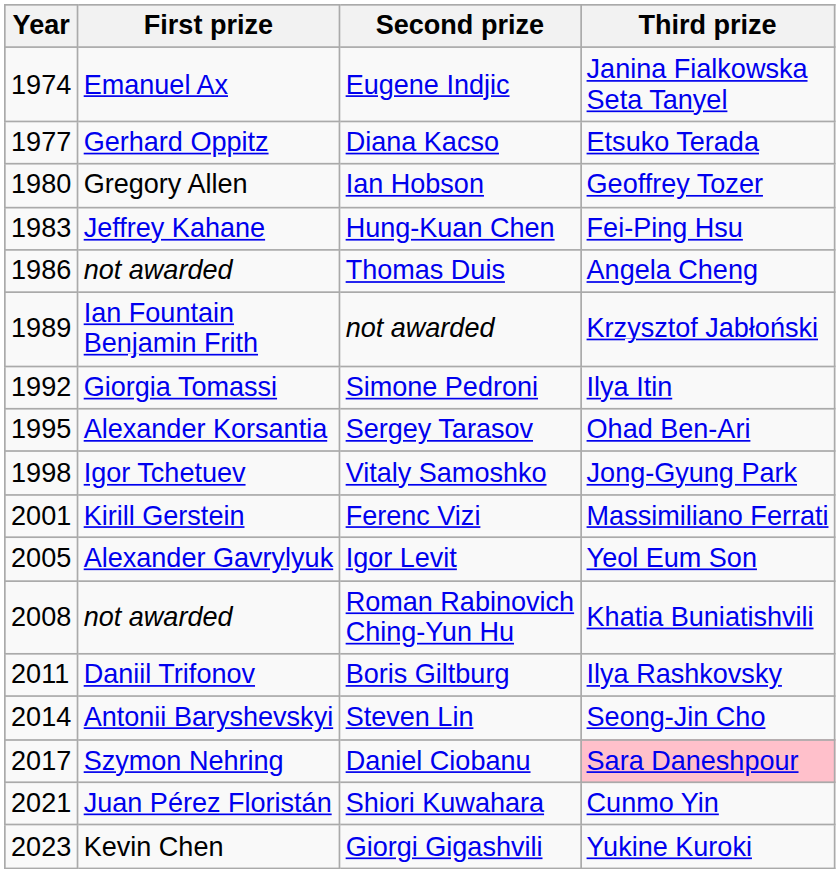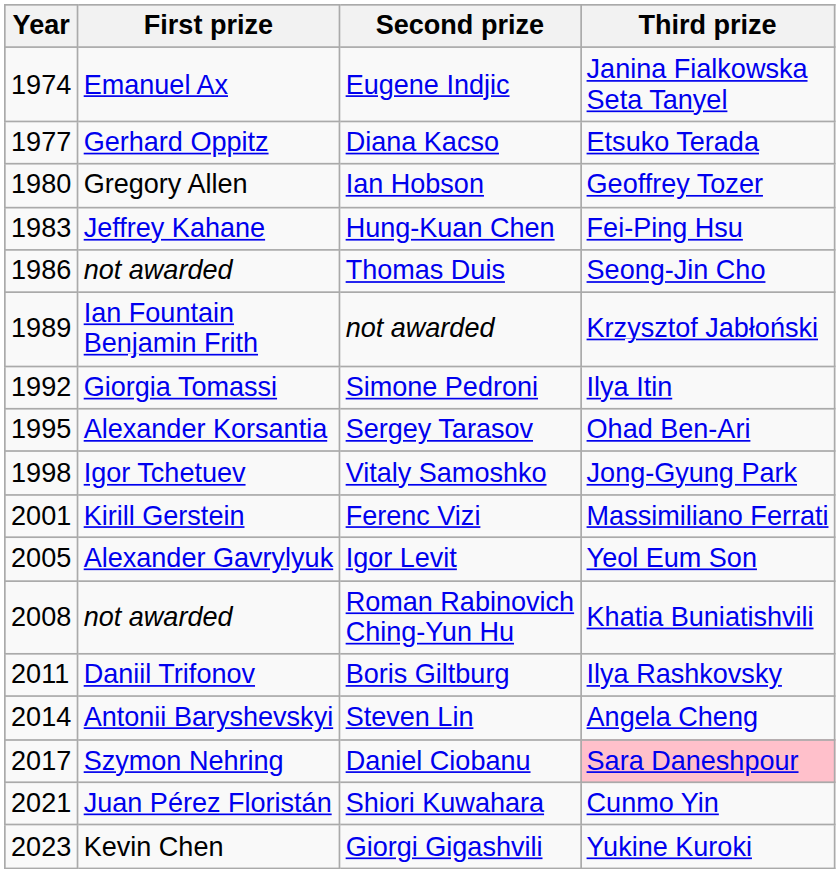Thomas Duis | Third prize: Angela Cheng -> Seong-Jin Cho
Steven Lin | Third prize: Seong-Jin Cho -> Angela Cheng
